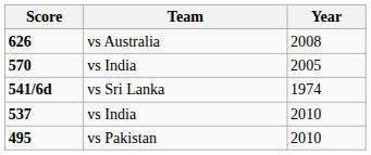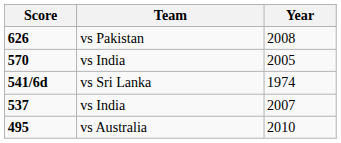626 | Team: vs Australia -> vs Pakistan
537 | Year: 2010 -> 2007
495 | Team: vs Pakistan -> vs Australia
